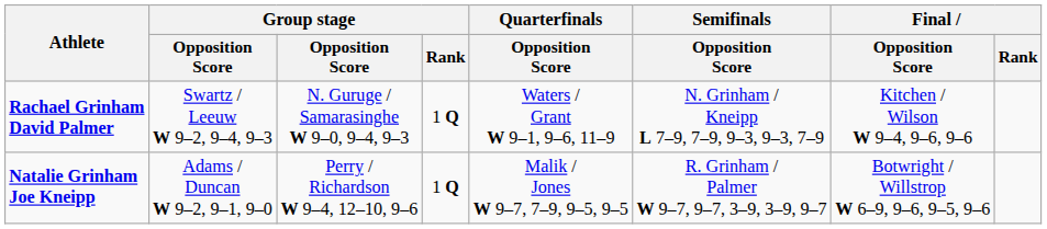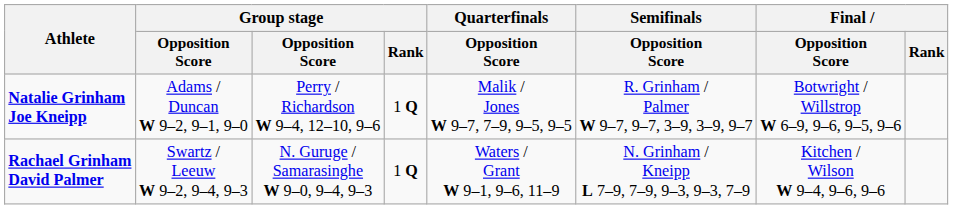rows swapped: Natalie Grinham Joe Kneipp <-> Rachael Grinham David Palmer
